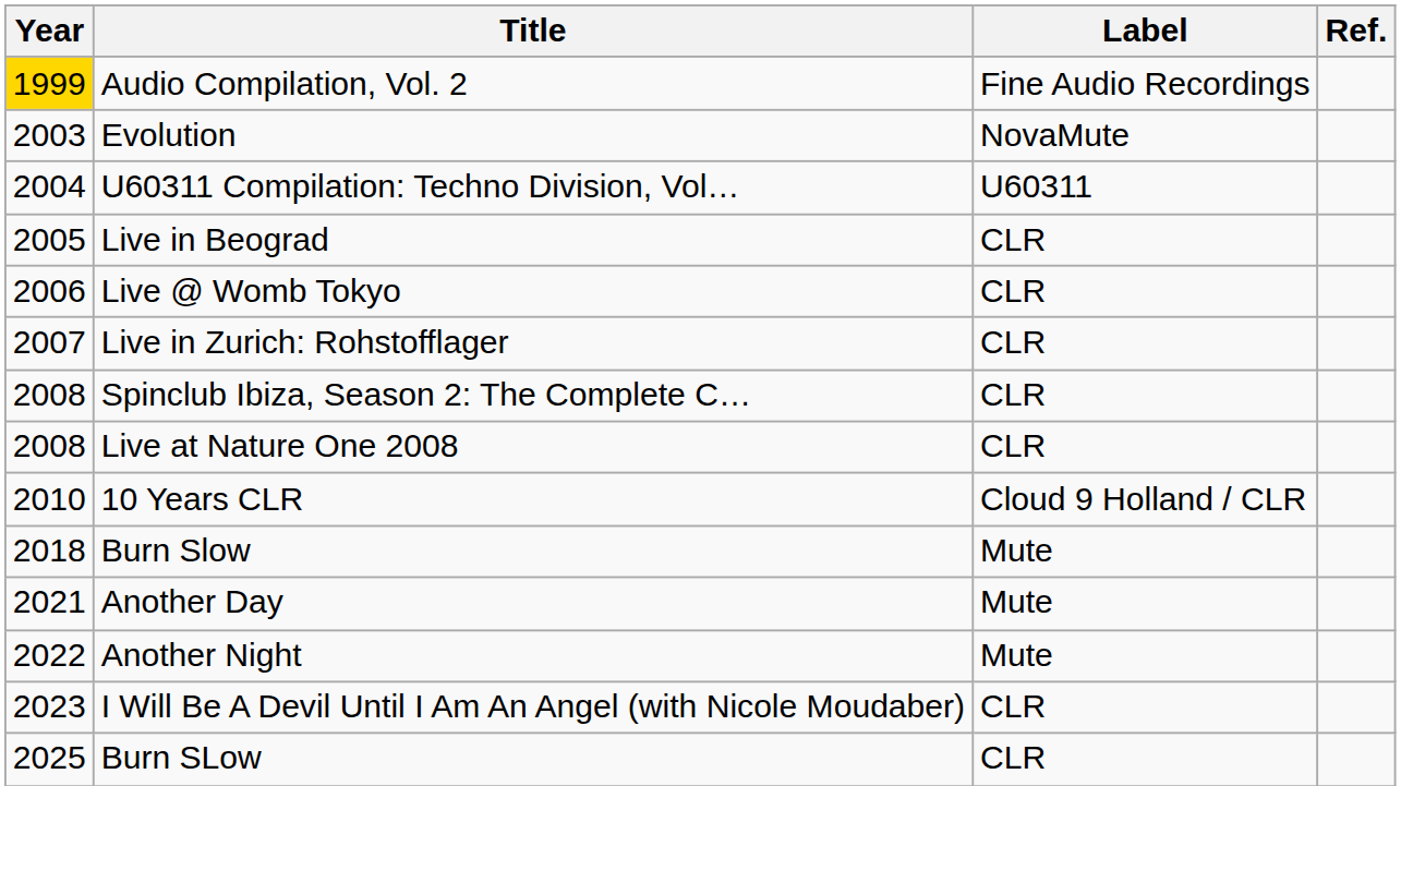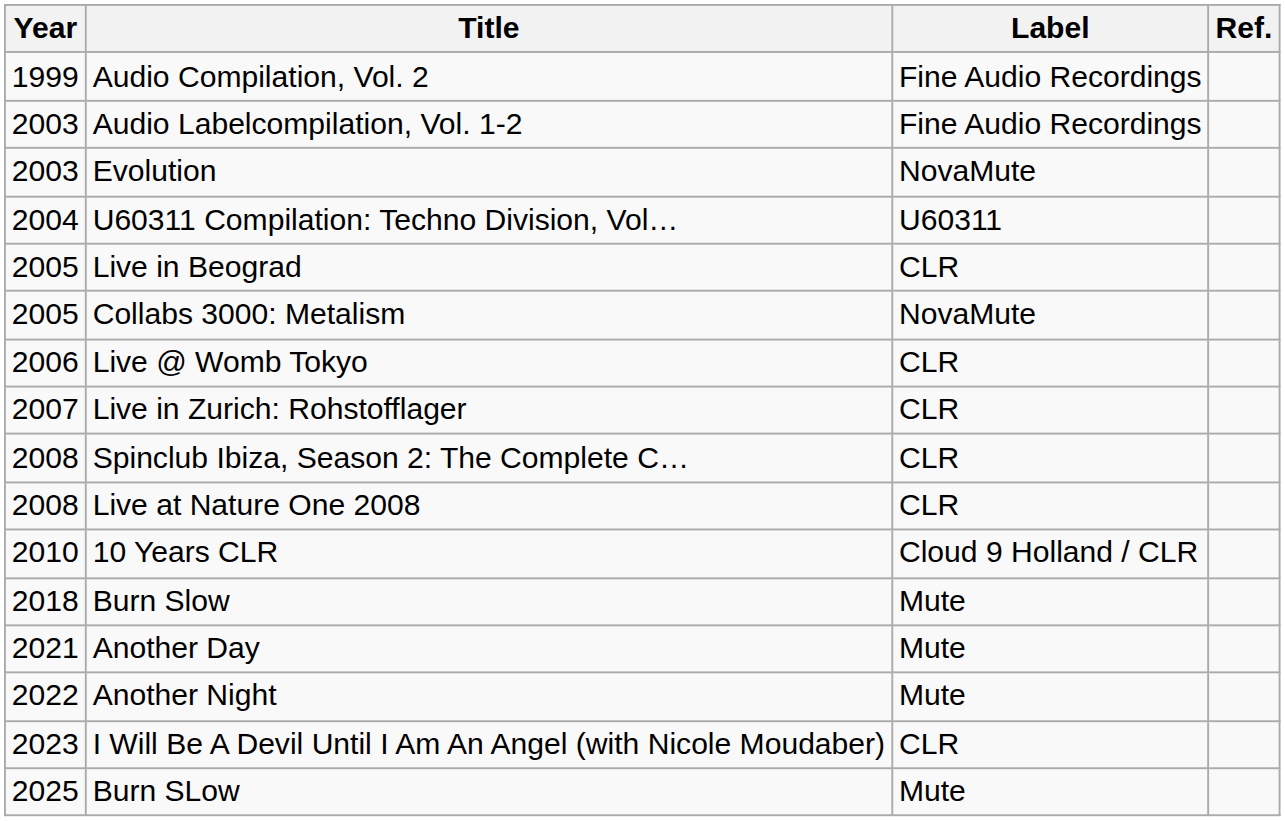Audio Compilation, Vol. 2 | Year: gold background -> no background
+ row: 2003 | Audio Labelcompilation, Vol. 1-2 | Fine Audio Recordings
+ row: 2005 | Collabs 3000: Metalism | NovaMute
Burn SLow | Label: CLR -> Mute
